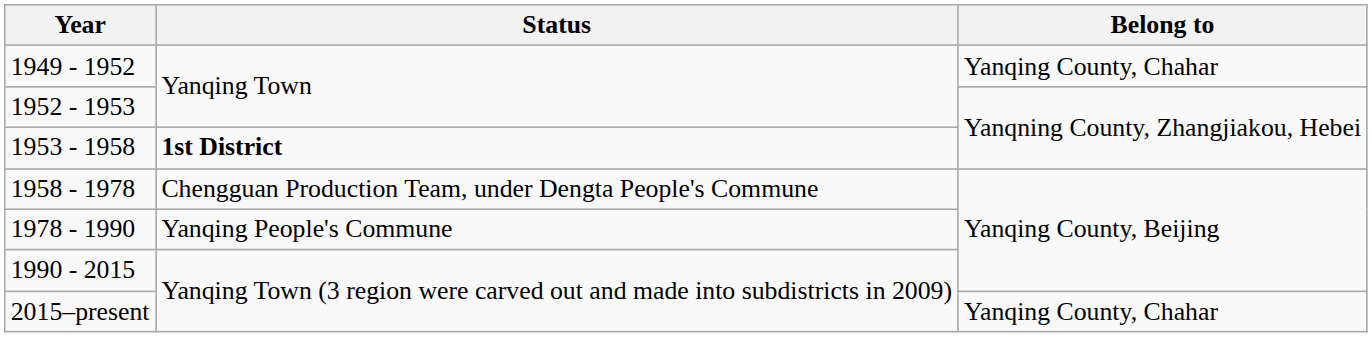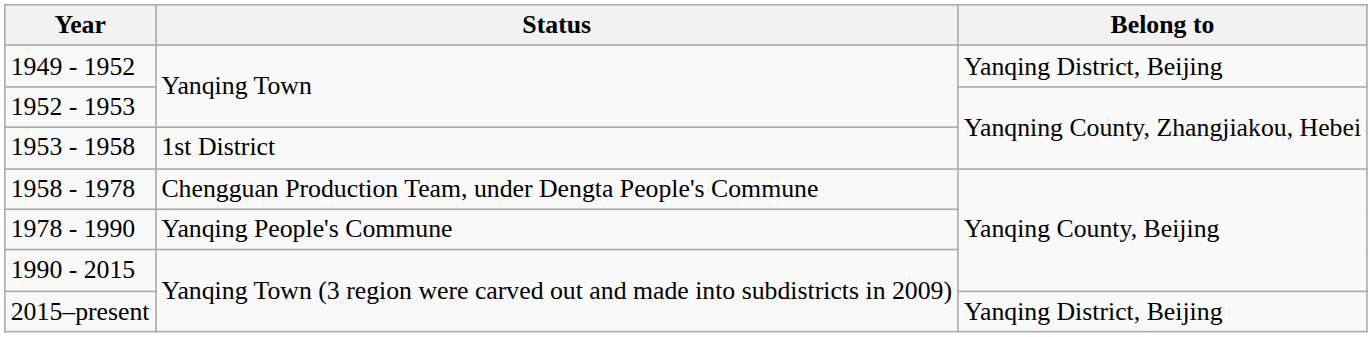1949 - 1952 | Belong to: Yanqing County, Chahar -> Yanqing District, Beijing
1953 - 1958 | Status: bold -> normal
2015–present | Belong to: Yanqing County, Chahar -> Yanqing District, Beijing
